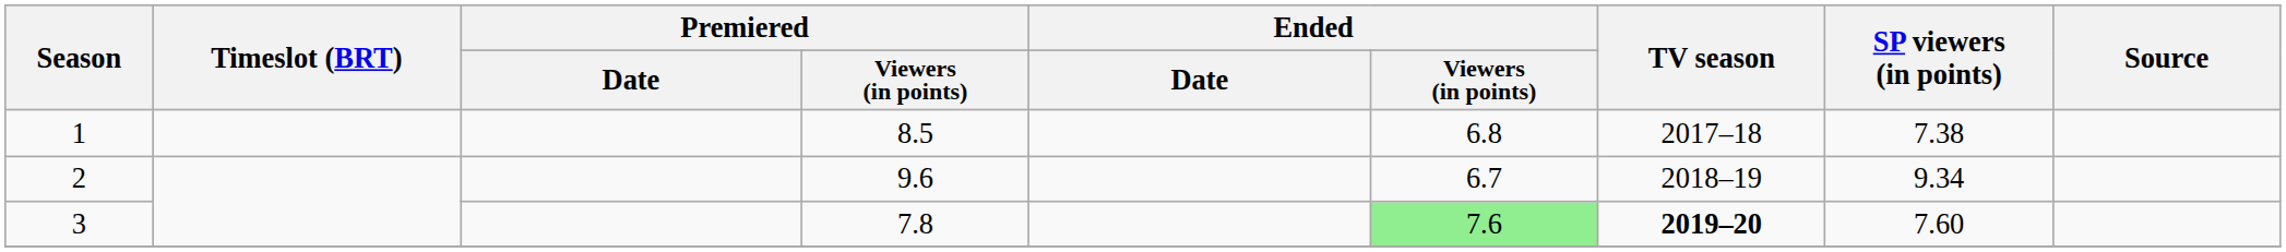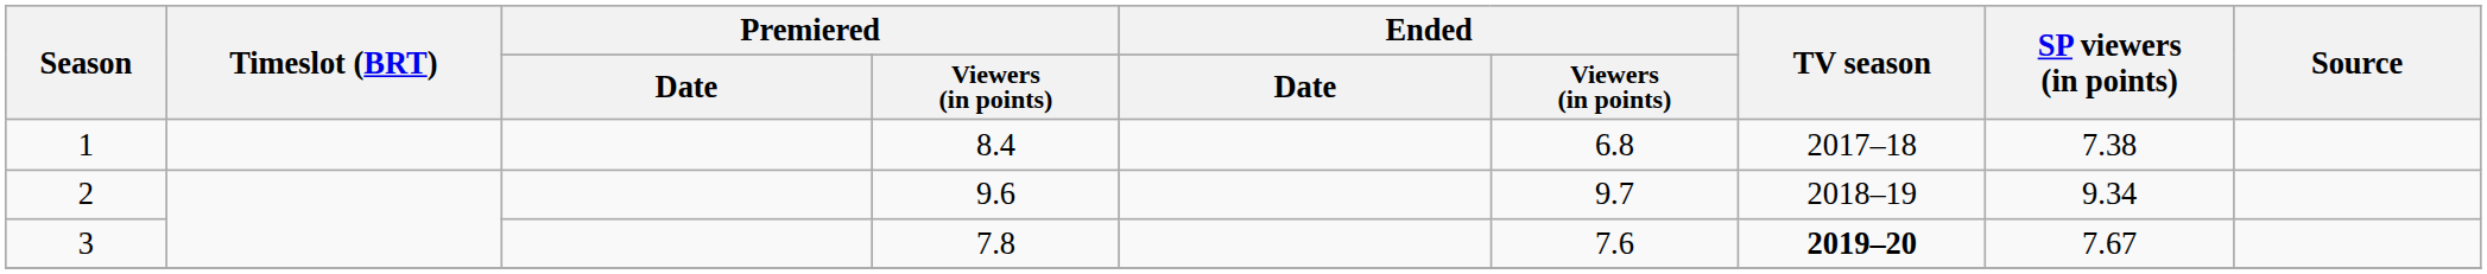1 | Premiered / Viewers (in points): 8.5 -> 8.4
2 | Ended / Viewers (in points): 6.7 -> 9.7
3 | Ended / Viewers (in points): lightgreen background -> no background
3 | SP viewers (in points): 7.60 -> 7.67
